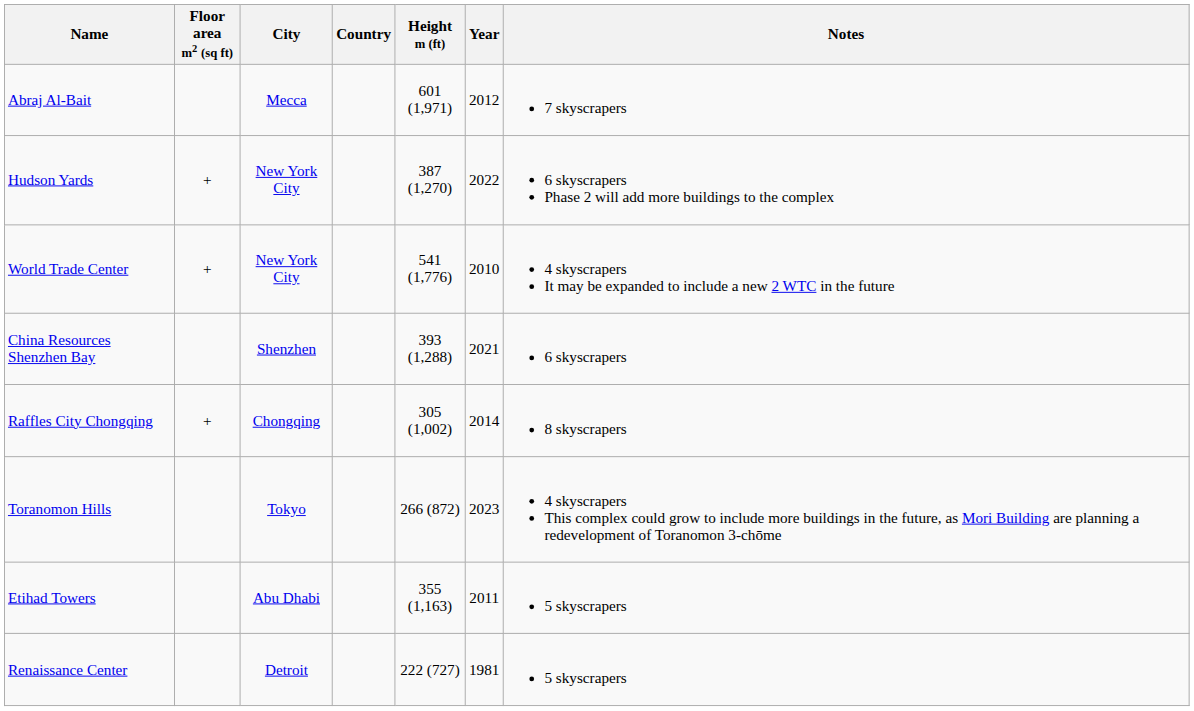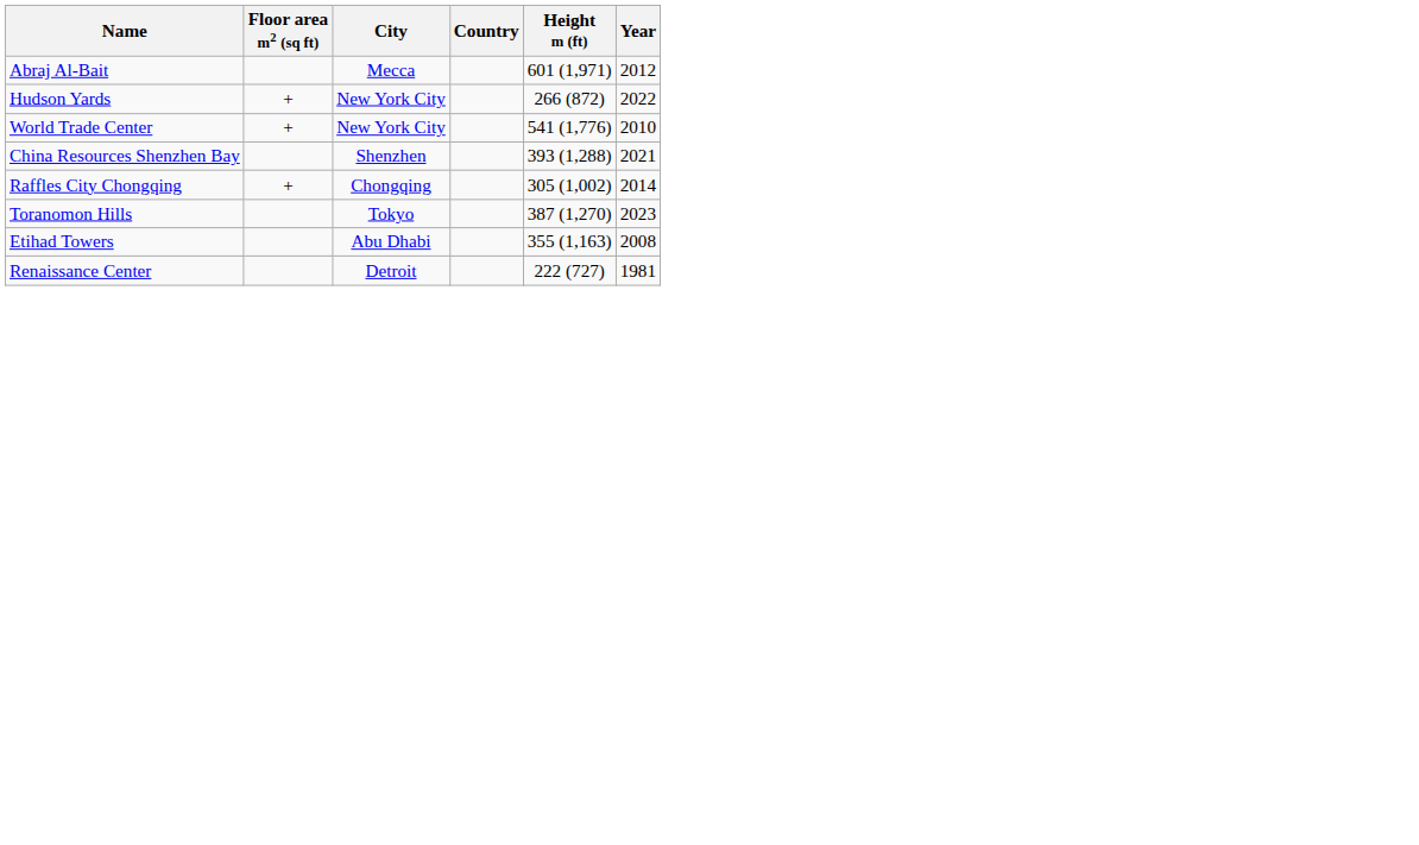- column: Notes | 7 skyscrapers | 6 skyscrapers Phase 2 will add more buildings to the complex | 4 skyscrapers It may be expanded to include a new 2 WTC in the future | 6 skyscrapers | 8 skyscrapers | 4 skyscrapers This complex could grow to include more buildings in the future, as Mori Building are planning a redevelopment of Toranomon 3-chōme | 5 skyscrapers | 5 skyscrapers
Hudson Yards | Height m (ft): 387 (1,270) -> 266 (872)
Toranomon Hills | Height m (ft): 266 (872) -> 387 (1,270)
Etihad Towers | Year: 2011 -> 2008
